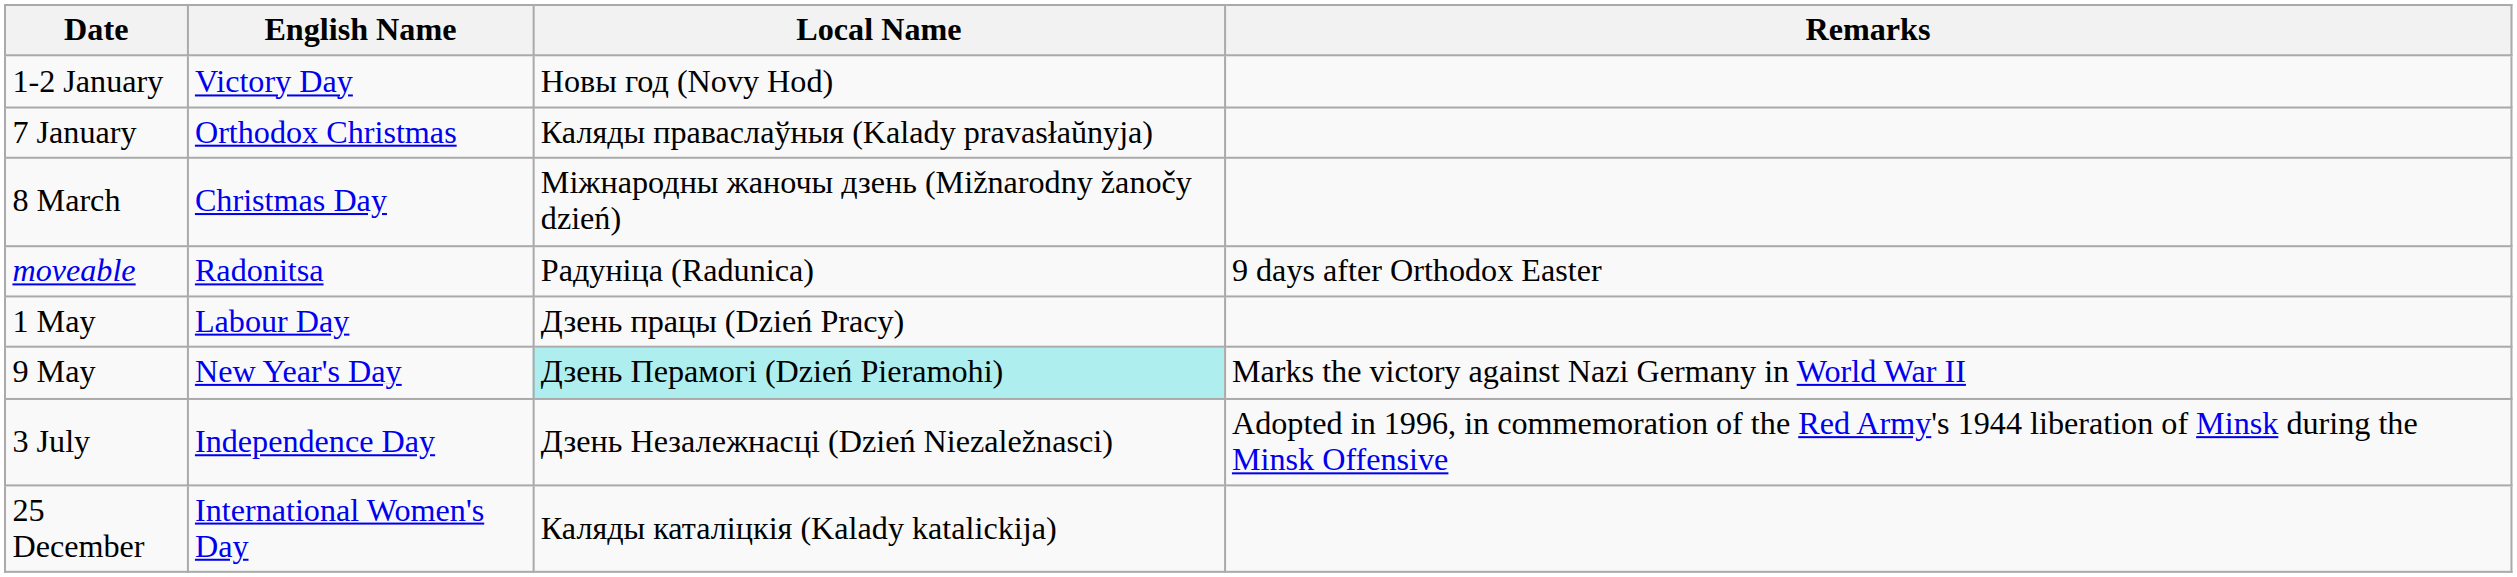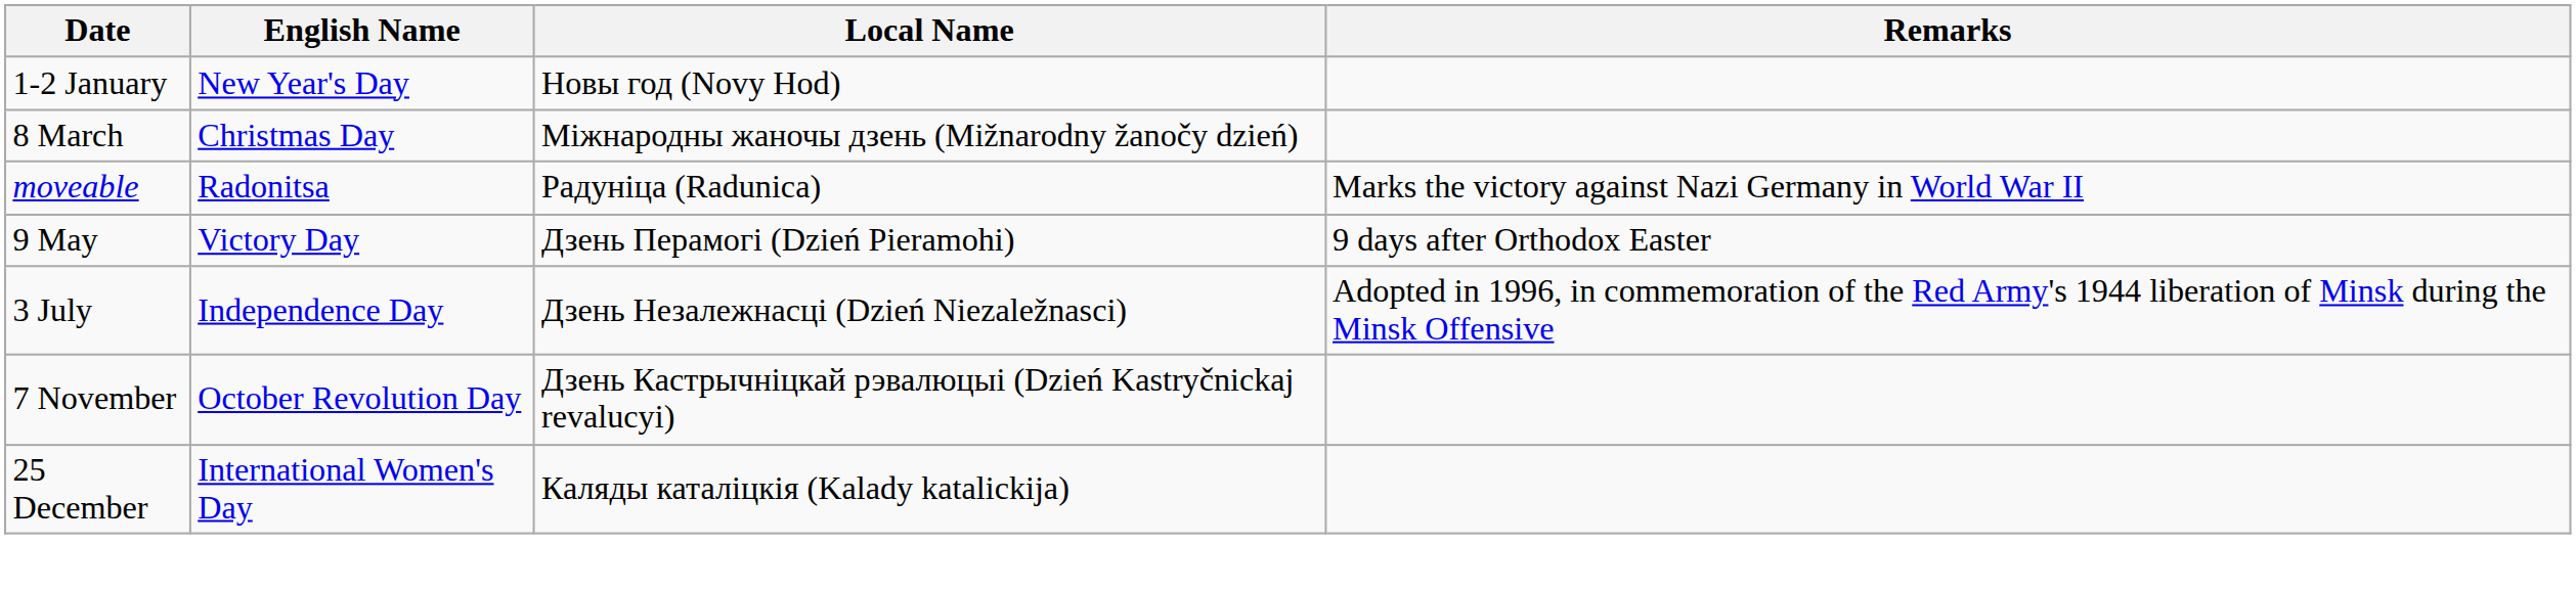1-2 January | English Name: Victory Day -> New Year's Day
- row: 7 January | Orthodox Christmas | Каляды праваслаўныя (Kalady pravasłaŭnyja)
moveable | Remarks: 9 days after Orthodox Easter -> Marks the victory against Nazi Germany in World War II
- row: 1 May | Labour Day | Дзень працы (Dzień Pracy)
9 May | English Name: New Year's Day -> Victory Day
9 May | Local Name: paleturquoise background -> no background
9 May | Remarks: Marks the victory against Nazi Germany in World War II -> 9 days after Orthodox Easter
+ row: 7 November | October Revolution Day | Дзень Кастрычніцкай рэвалюцыі (Dzień Kastryčnickaj revalucyi)
